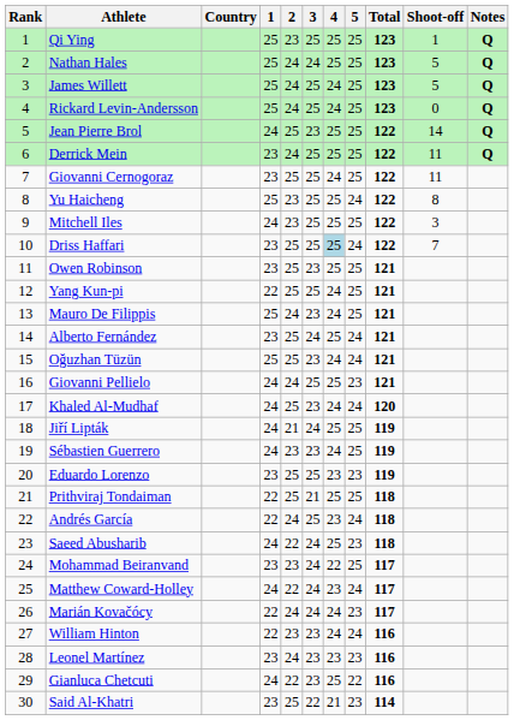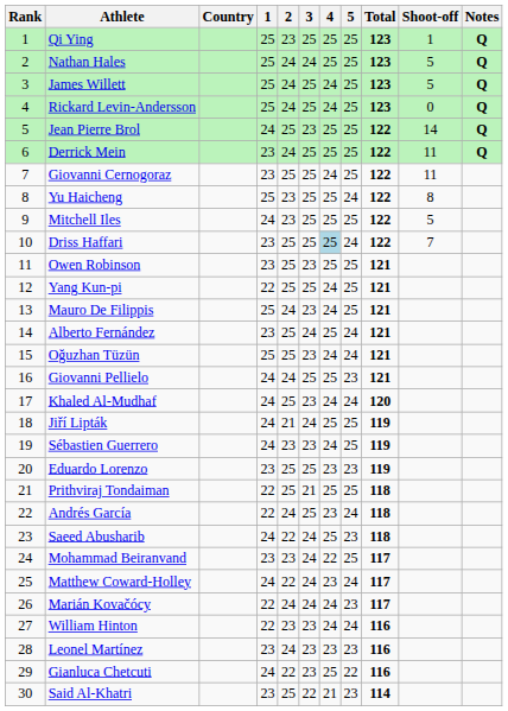Mitchell Iles | Shoot-off: 3 -> 5
